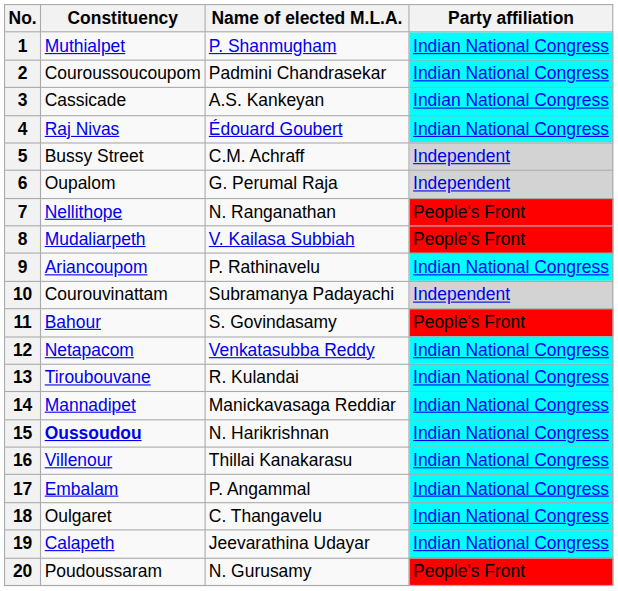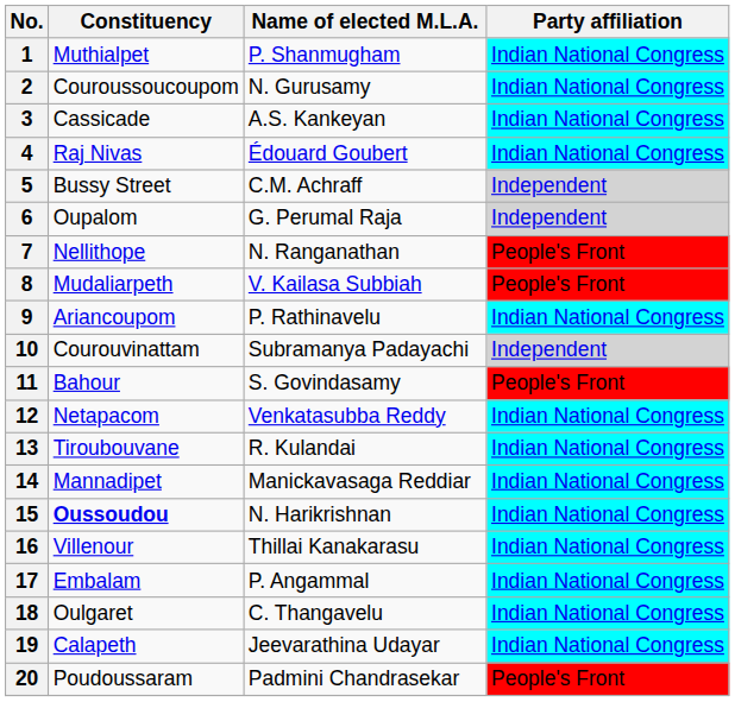2 | Name of elected M.L.A.: Padmini Chandrasekar -> N. Gurusamy
20 | Name of elected M.L.A.: N. Gurusamy -> Padmini Chandrasekar
